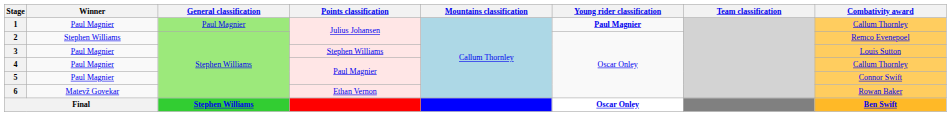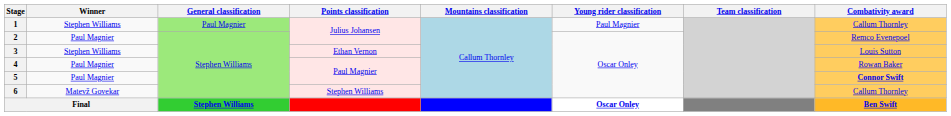1 | Winner: Paul Magnier -> Stephen Williams
1 | Young rider classification: bold -> normal
2 | Winner: Stephen Williams -> Paul Magnier
3 | Winner: Paul Magnier -> Stephen Williams
3 | Points classification: Stephen Williams -> Ethan Vernon
4 | Combativity award: Callum Thornley -> Rowan Baker
5 | Combativity award: normal -> bold
6 | Points classification: Ethan Vernon -> Stephen Williams
6 | Combativity award: Rowan Baker -> Callum Thornley
